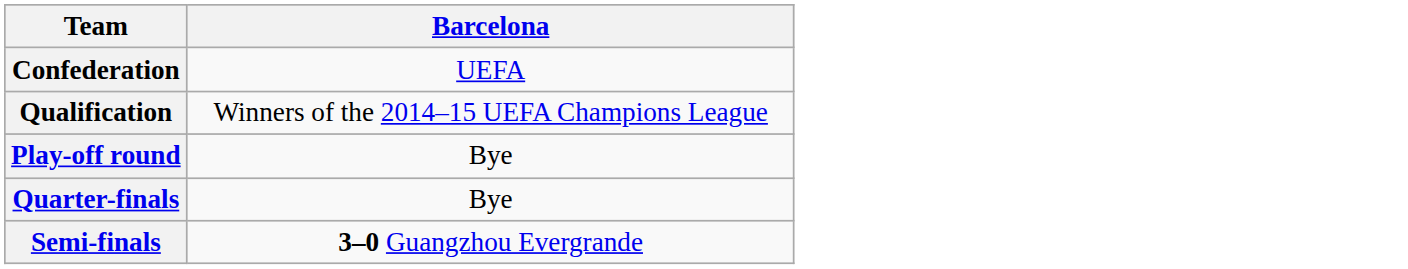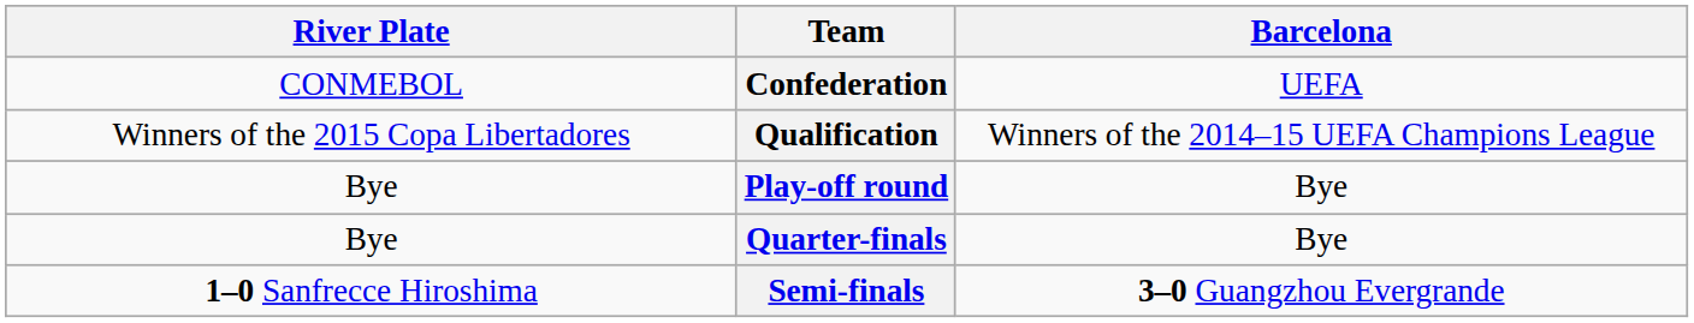+ column: River Plate | CONMEBOL | Winners of the 2015 Copa Libertadores | Bye | Bye | 1–0 Sanfrecce Hiroshima
